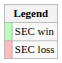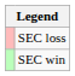rows swapped: SEC win <-> SEC loss
